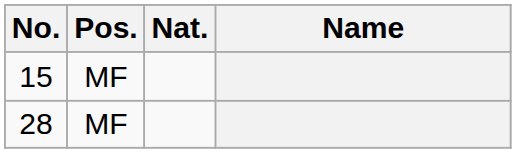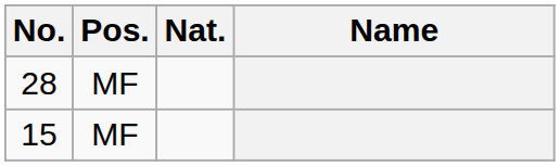rows swapped: 15 <-> 28
